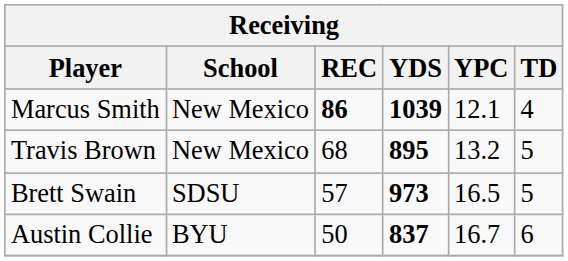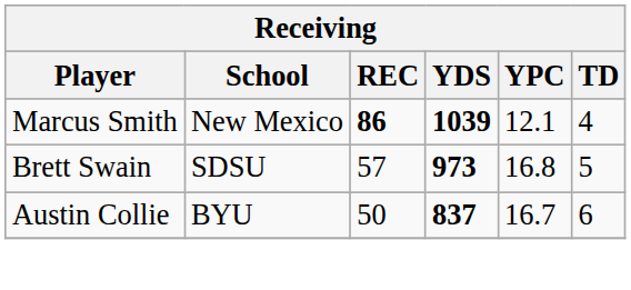- row: Travis Brown | New Mexico | 68 | 895 | 13.2 | 5
Brett Swain | YPC: 16.5 -> 16.8
